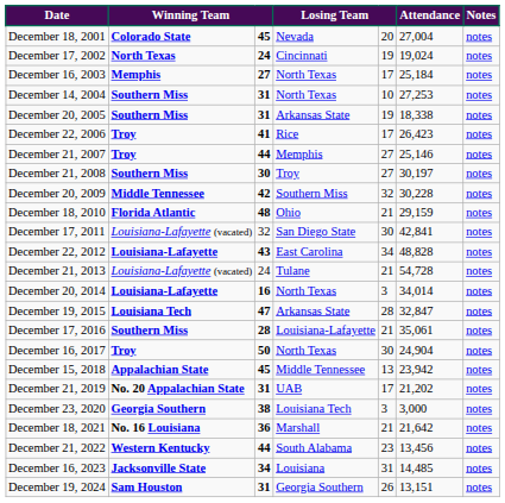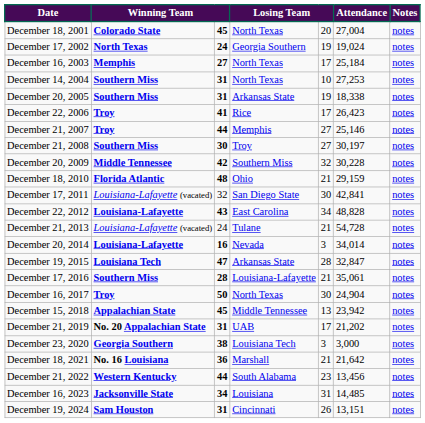December 18, 2001 | column 4: Nevada -> North Texas
December 17, 2002 | column 4: Cincinnati -> Georgia Southern
December 20, 2014 | column 4: North Texas -> Nevada
December 19, 2024 | column 4: Georgia Southern -> Cincinnati
